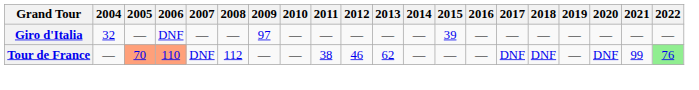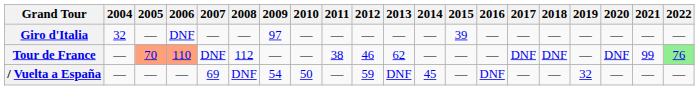+ row: / Vuelta a España | — | — | — | 69 | DNF | 54 | 50 | — | 59 | DNF | 45 | — | DNF | — | — | 32 | — | — | —
